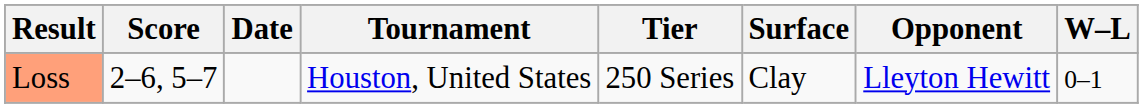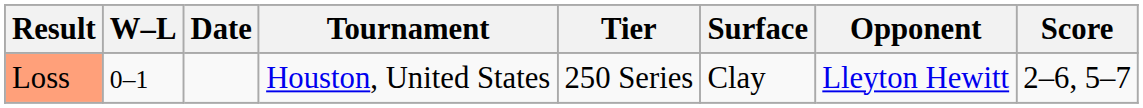columns swapped: W–L <-> Score
